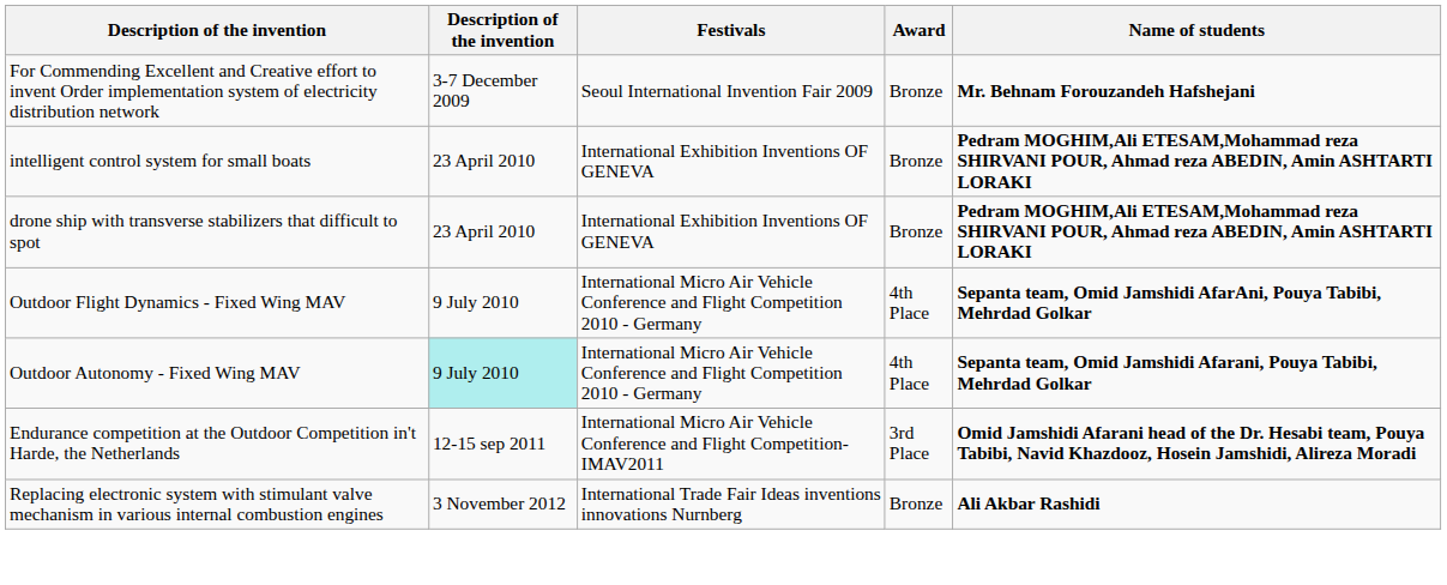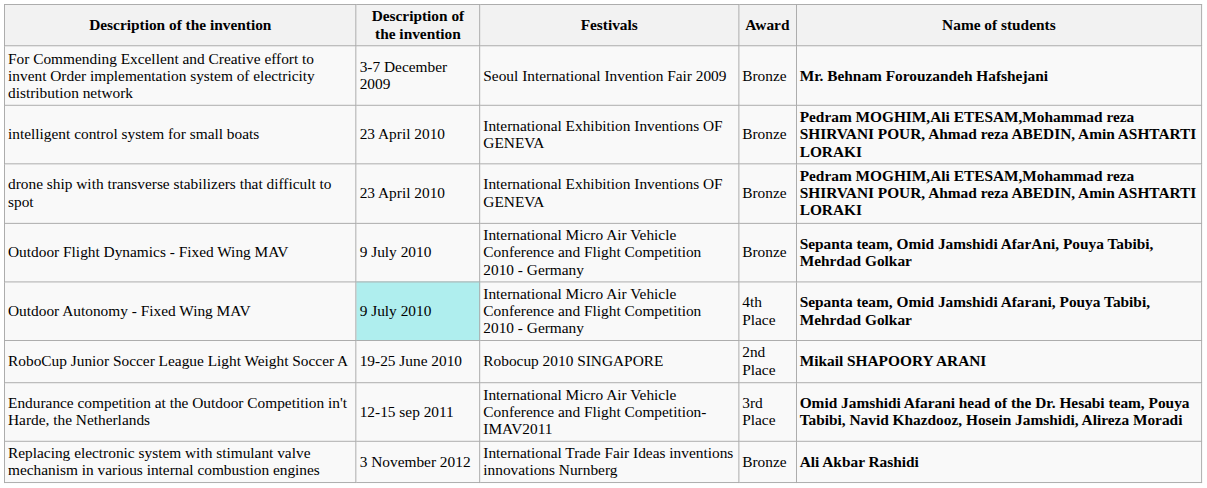Outdoor Flight Dynamics - Fixed Wing MAV | Award: 4th Place -> Bronze
+ row: RoboCup Junior Soccer League Light Weight Soccer A | 19-25 June 2010 | Robocup 2010 SINGAPORE | 2nd Place | Mikail SHAPOORY ARANI
